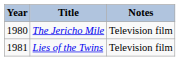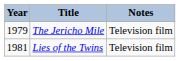The Jericho Mile | Year: 1980 -> 1979
